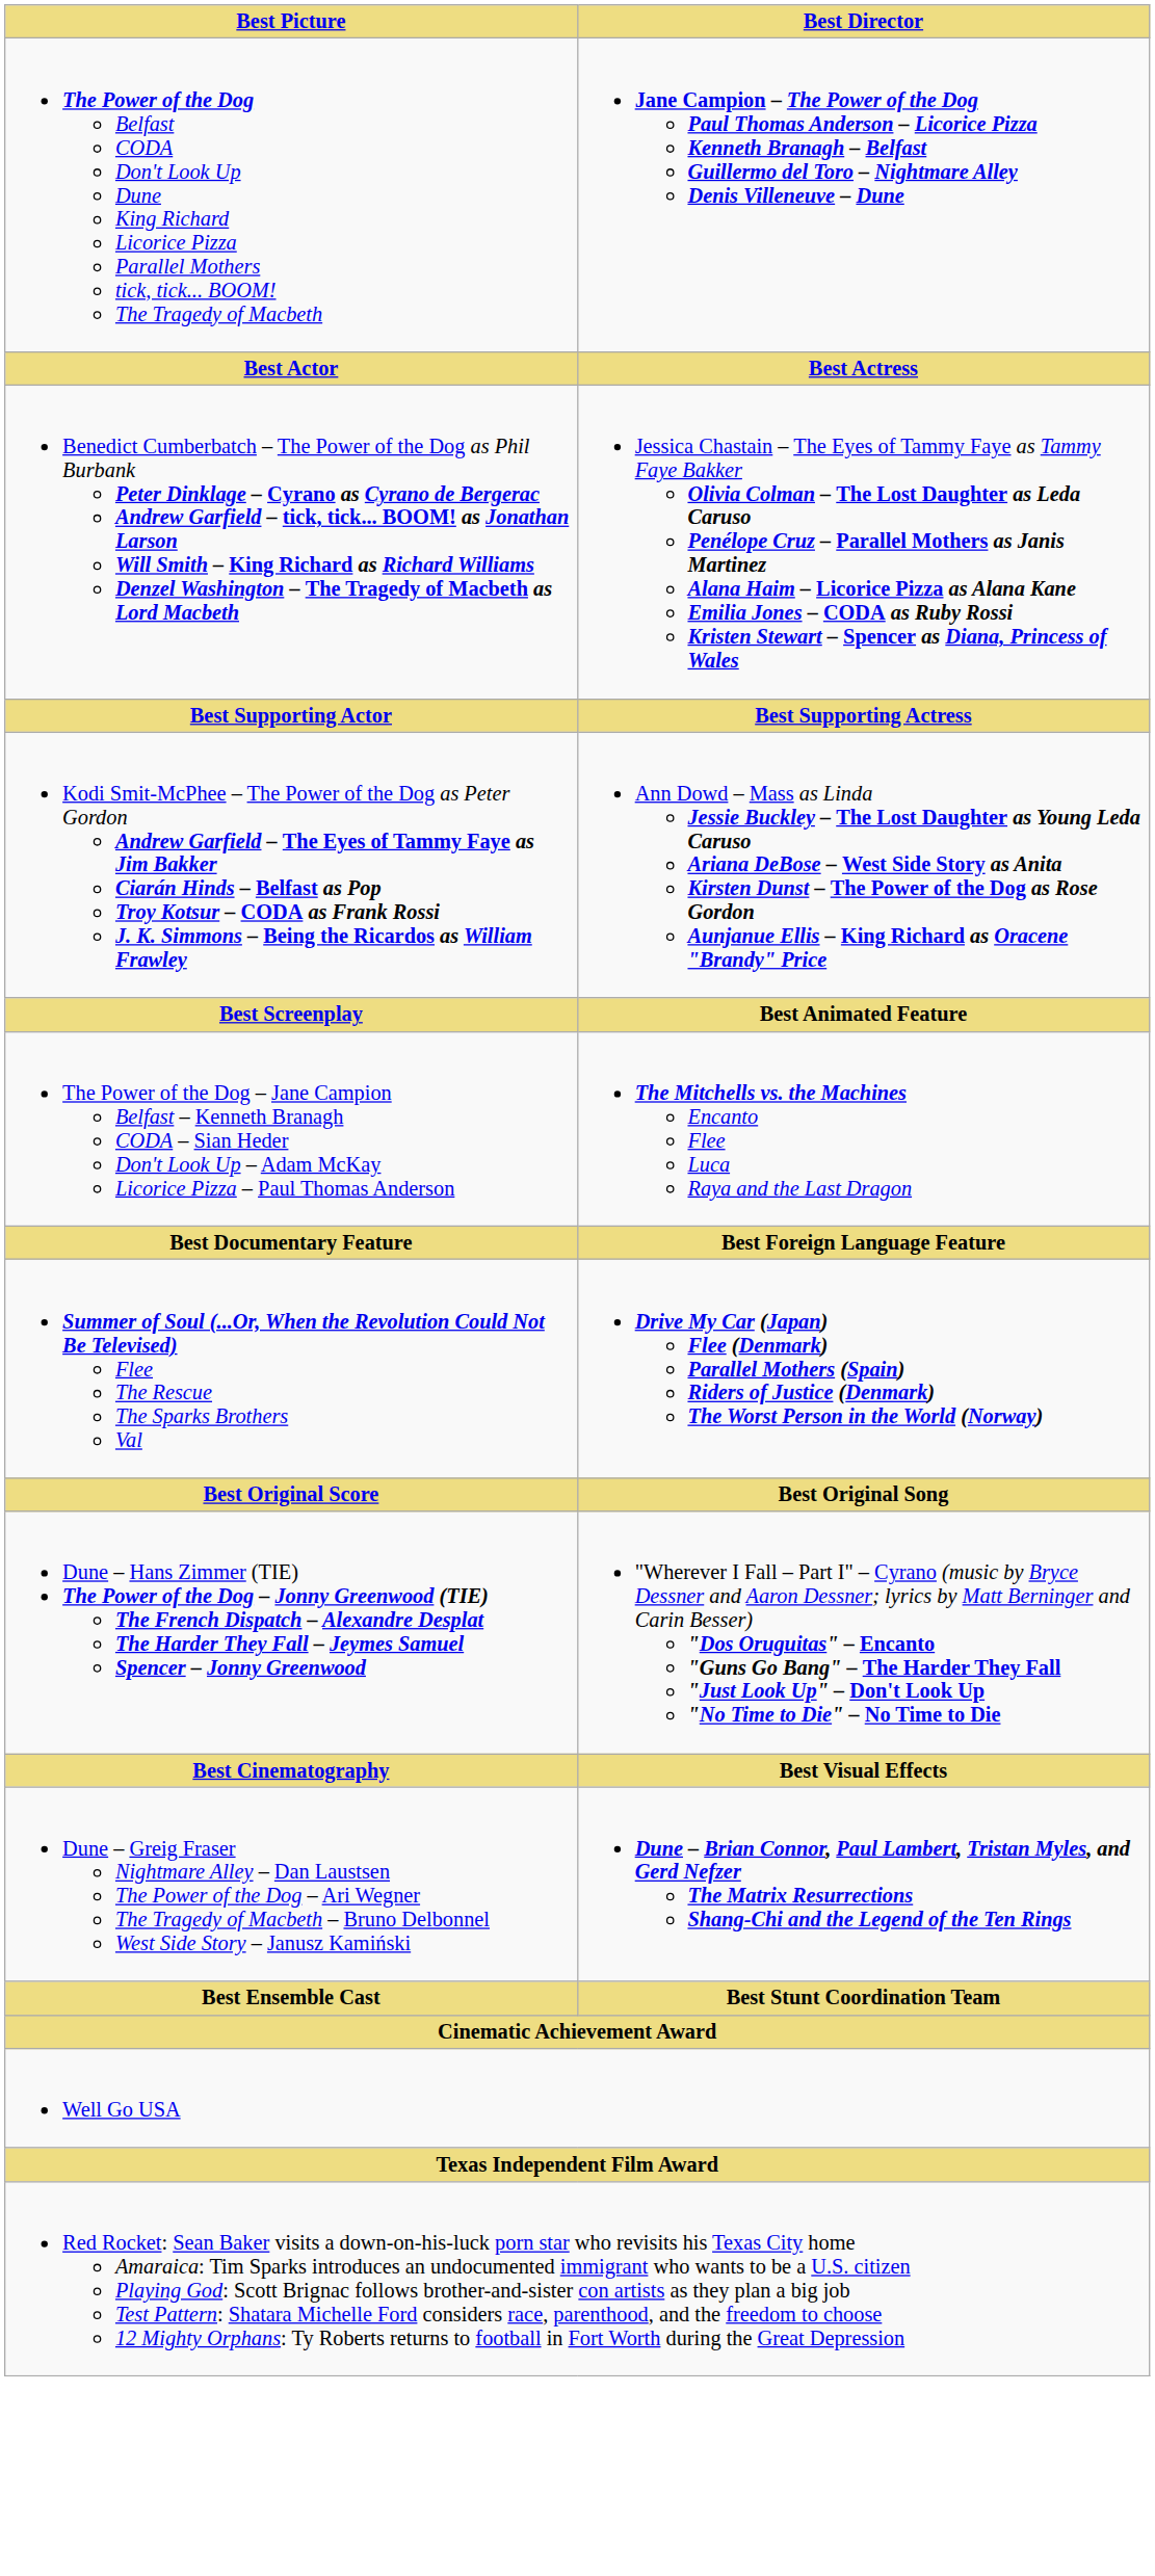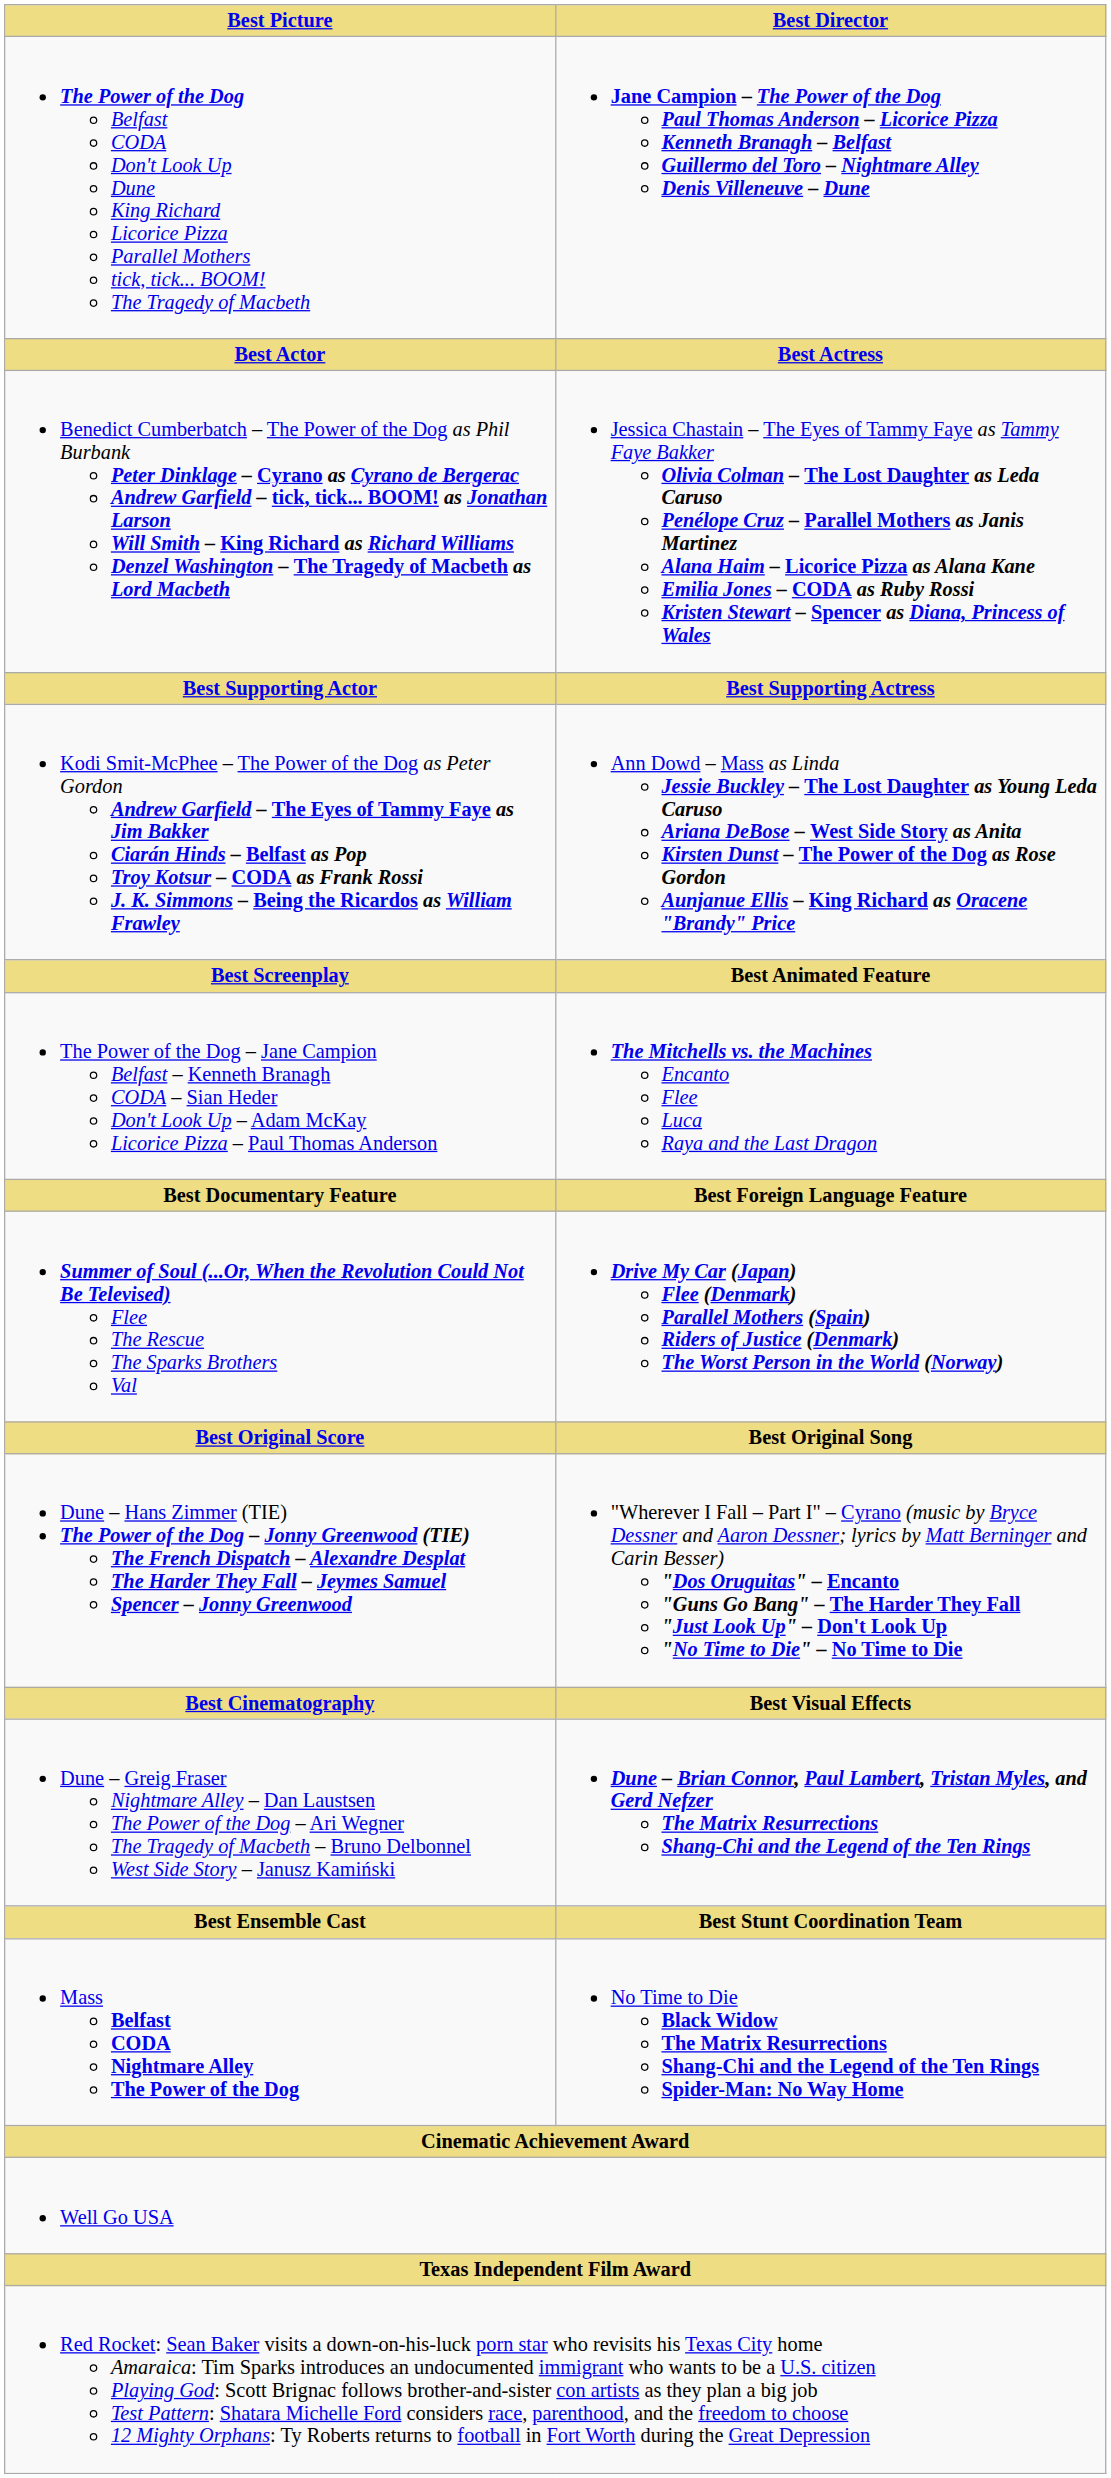+ row: Mass Belfast CODA Nightmare Alley The Power of the Dog | No Time to Die Black Widow The Matrix Resurrections Shang-Chi and the Legend of the Ten Rings Spider-Man: No Way Home
